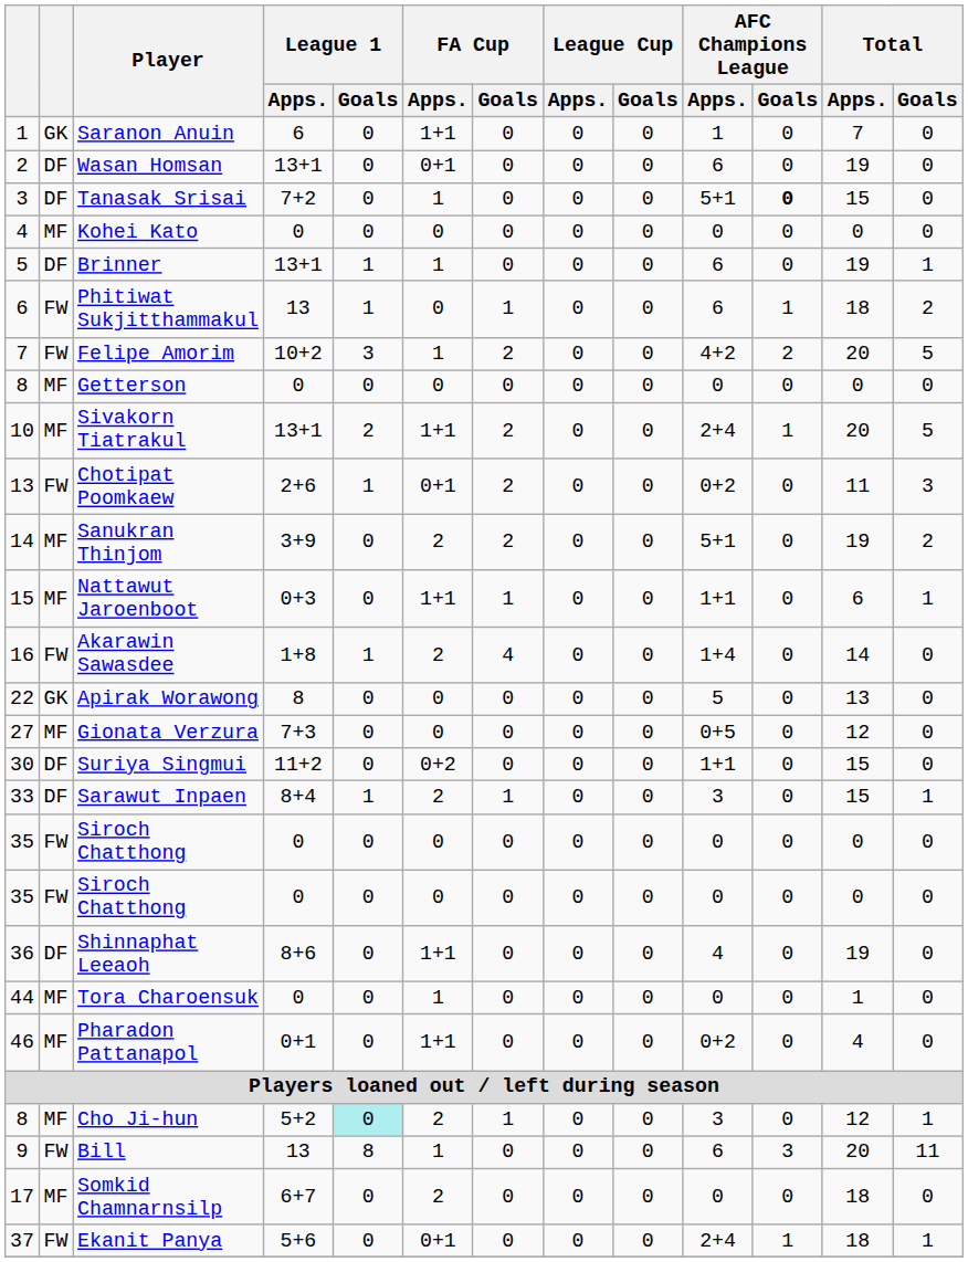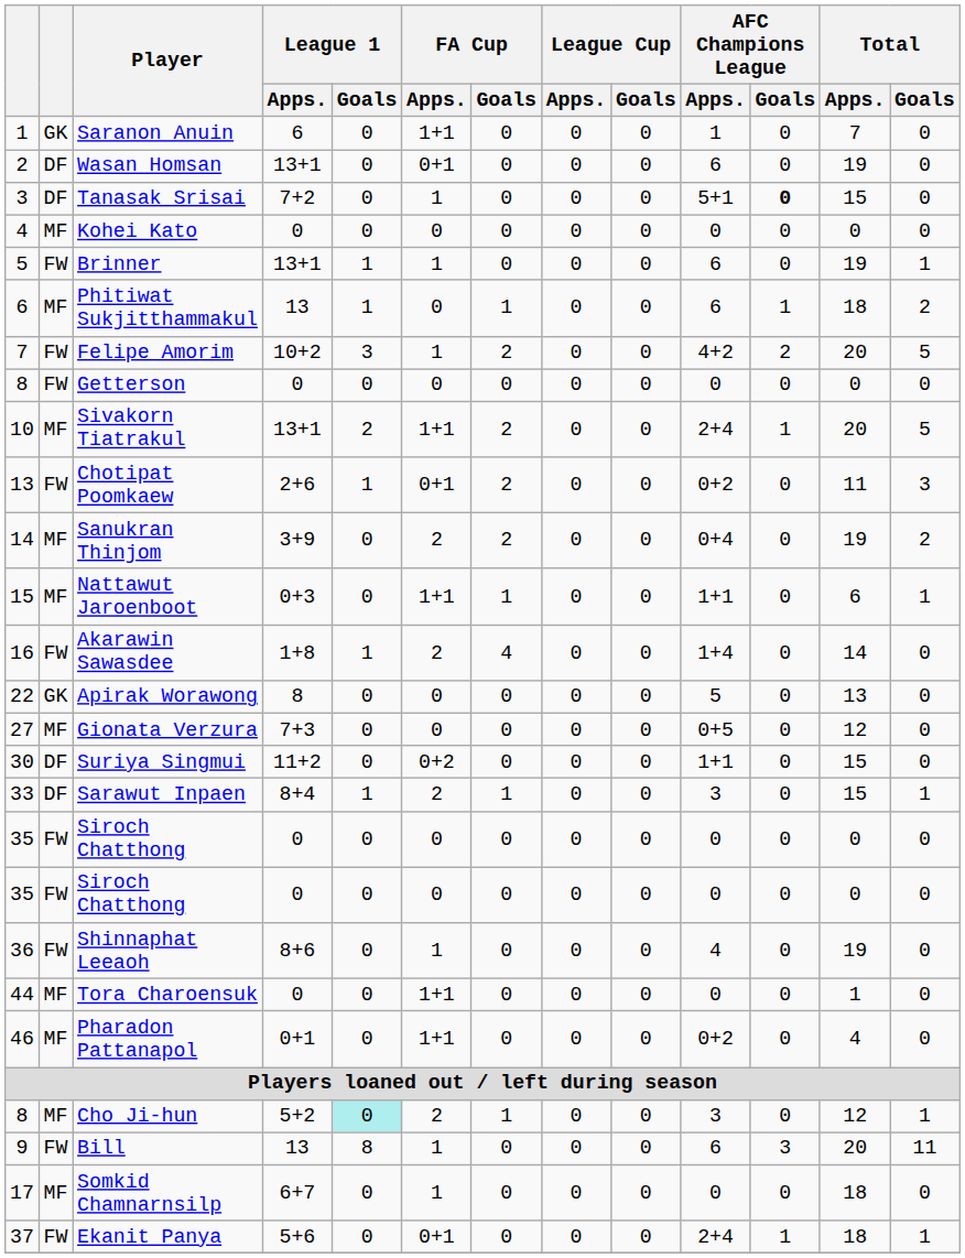Brinner | column 2: DF -> FW
Phitiwat Sukjitthammakul | column 2: FW -> MF
Getterson | column 2: MF -> FW
Sanukran Thinjom | AFC Champions League / Apps.: 5+1 -> 0+4
Shinnaphat Leeaoh | column 2: DF -> FW
Shinnaphat Leeaoh | FA Cup / Apps.: 1+1 -> 1
Tora Charoensuk | FA Cup / Apps.: 1 -> 1+1
Somkid Chamnarnsilp | FA Cup / Apps.: 2 -> 1
